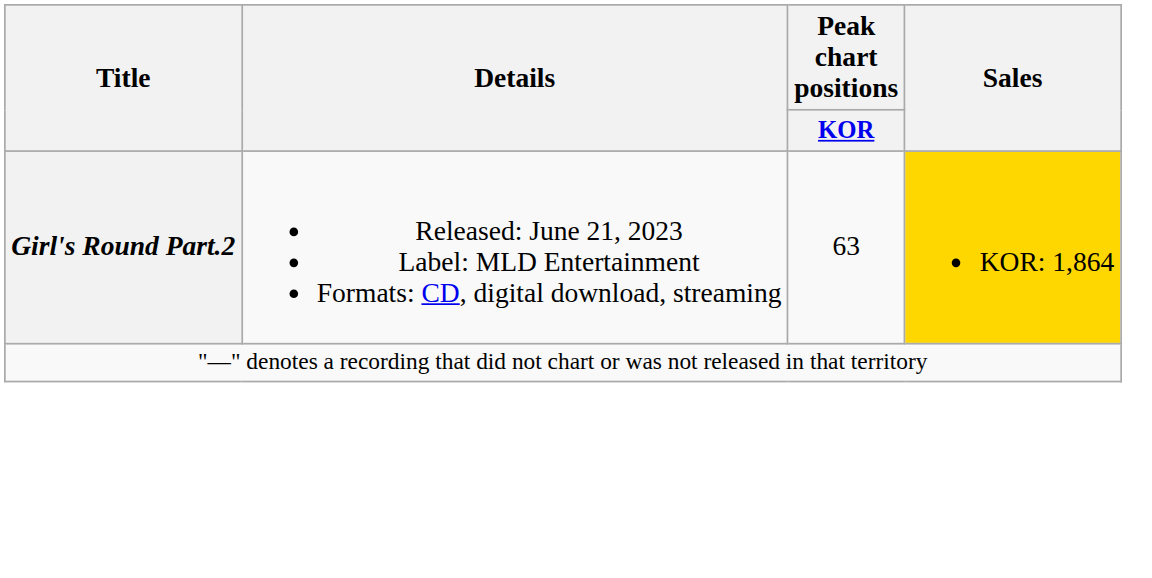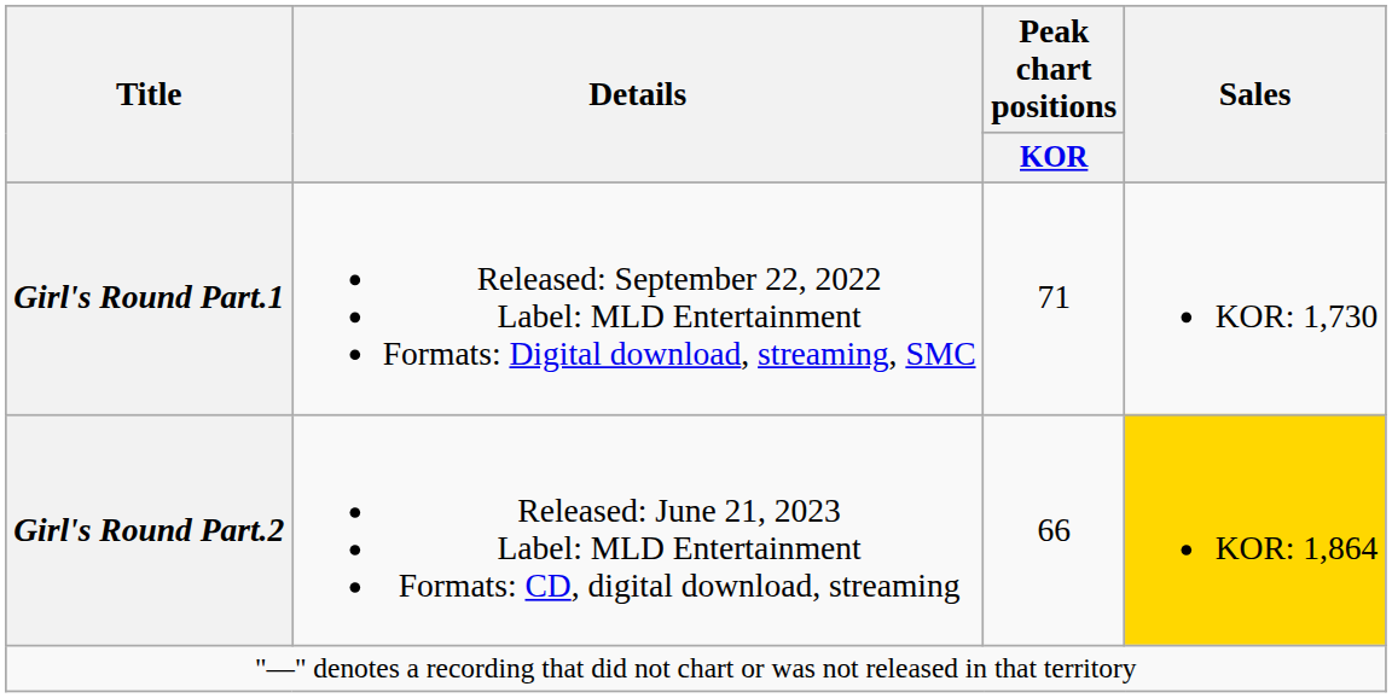+ row: Girl's Round Part.1 | Released: September 22, 2022 Label: MLD Entertainment Formats: Digital download, streaming, SMC | 71 | KOR: 1,730
Girl's Round Part.2 | Peak chart positions / KOR: 63 -> 66
